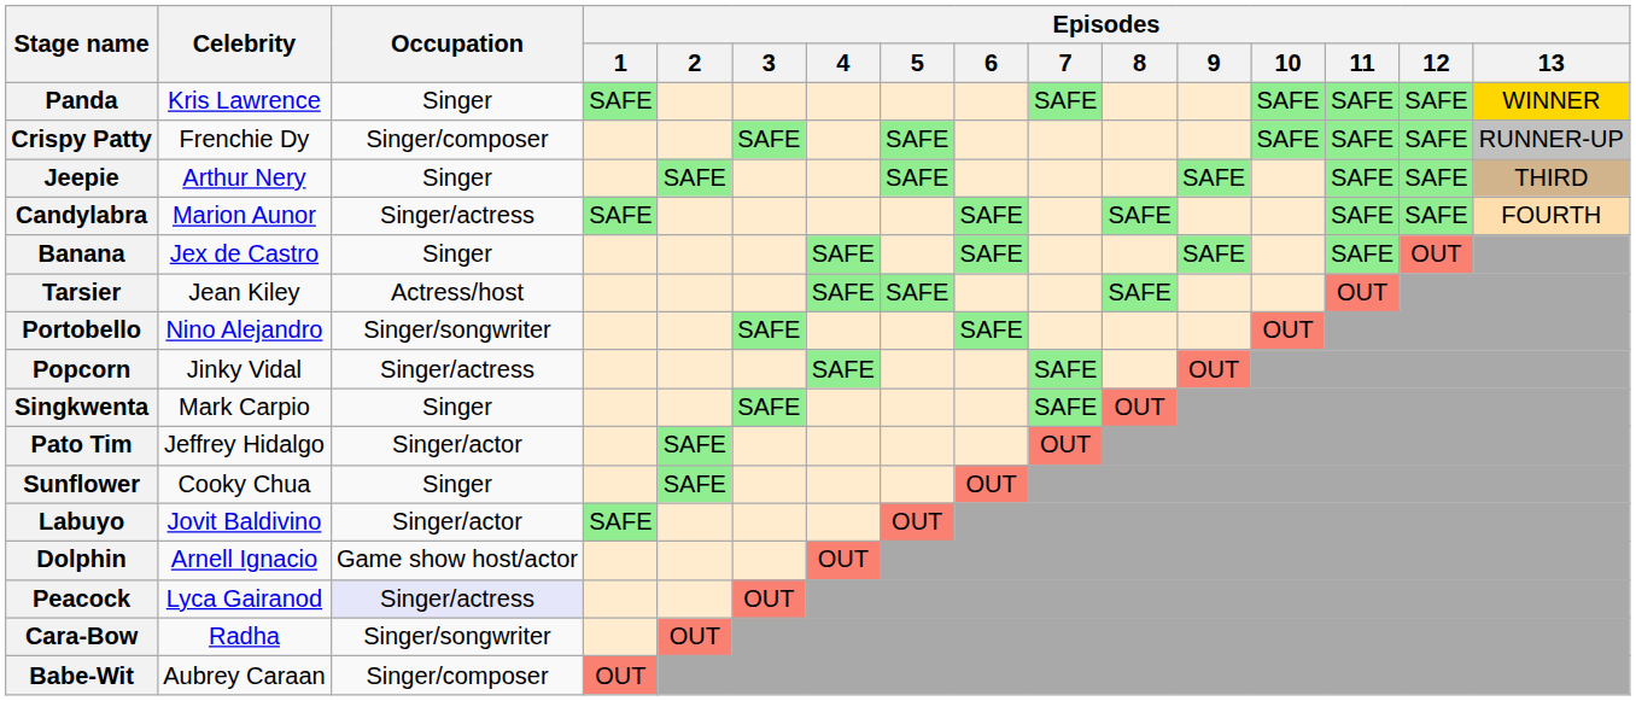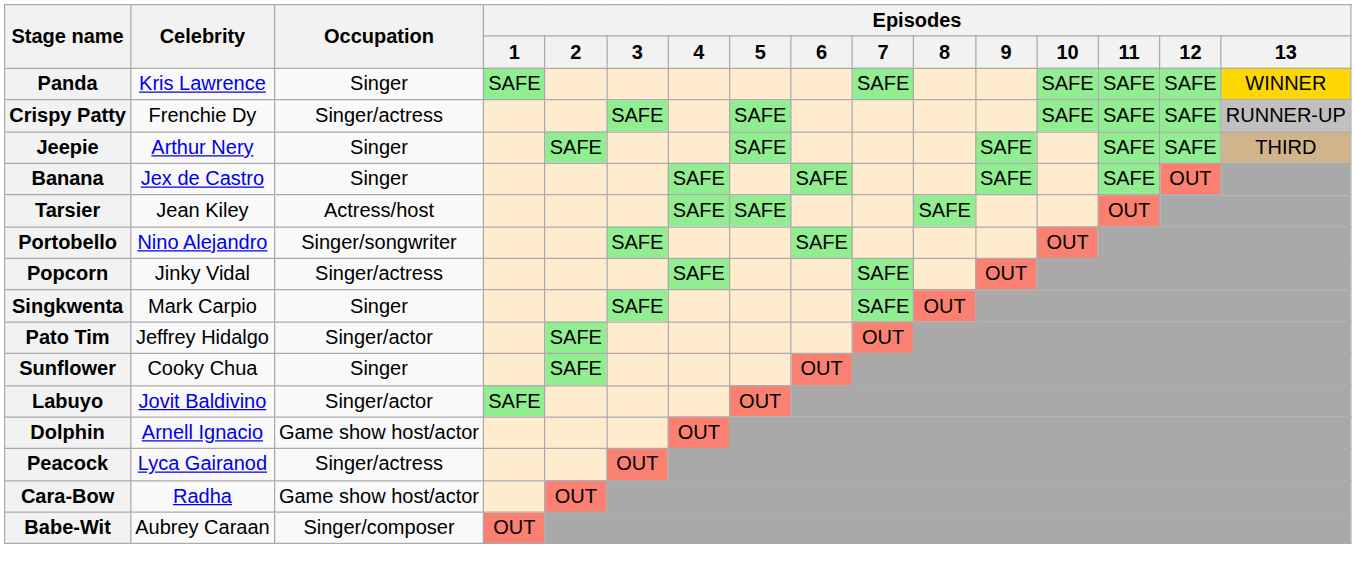Crispy Patty | Occupation: Singer/composer -> Singer/actress
- row: Candylabra | Marion Aunor | Singer/actress | SAFE | SAFE | SAFE | SAFE | SAFE | FOURTH
Peacock | Occupation: lavender background -> no background
Cara-Bow | Occupation: Singer/songwriter -> Game show host/actor
